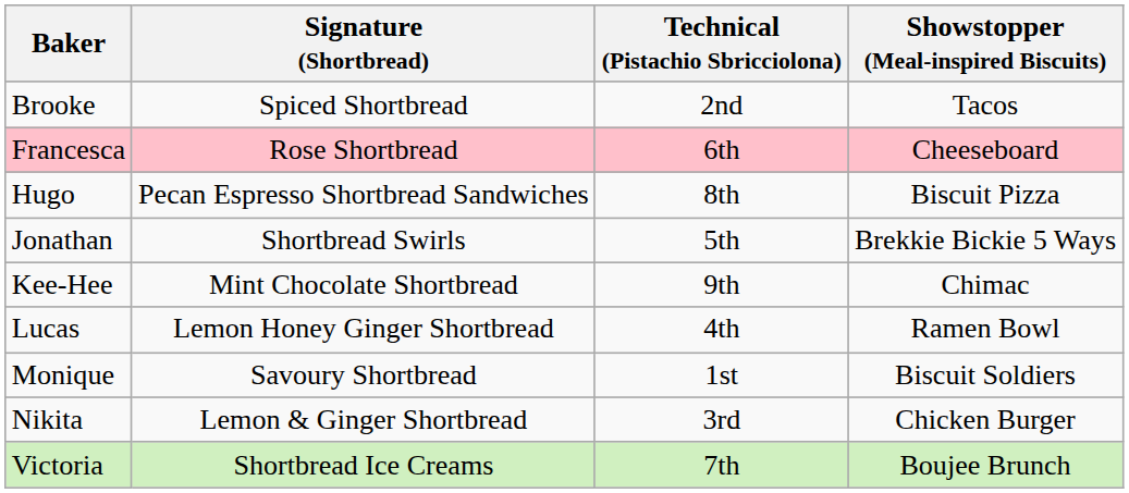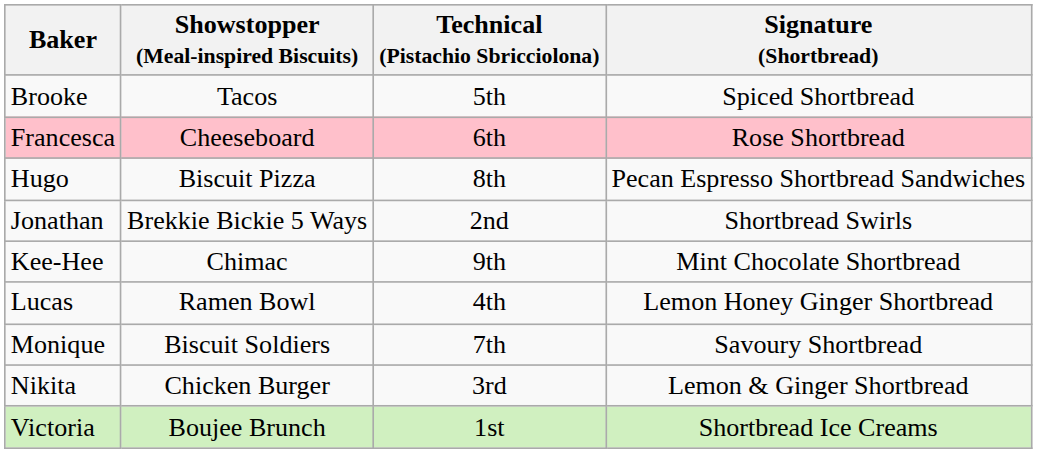columns swapped: Signature (Shortbread) <-> Showstopper (Meal-inspired Biscuits)
Brooke | Technical (Pistachio Sbricciolona): 2nd -> 5th
Jonathan | Technical (Pistachio Sbricciolona): 5th -> 2nd
Monique | Technical (Pistachio Sbricciolona): 1st -> 7th
Victoria | Technical (Pistachio Sbricciolona): 7th -> 1st
